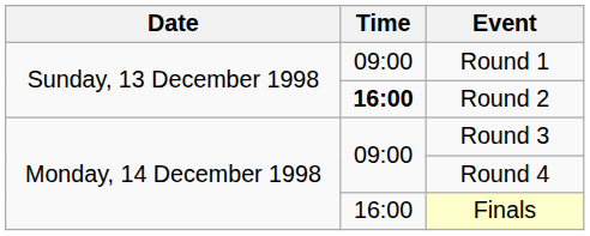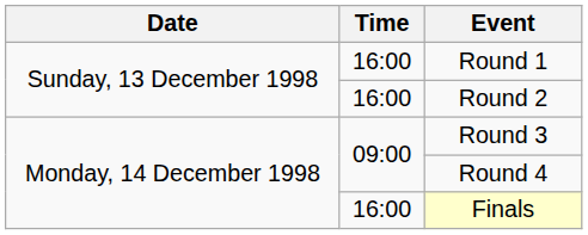Round 1 | Time: 09:00 -> 16:00
Round 2 | Time: bold -> normal
